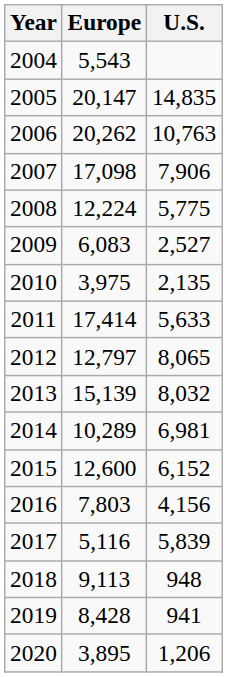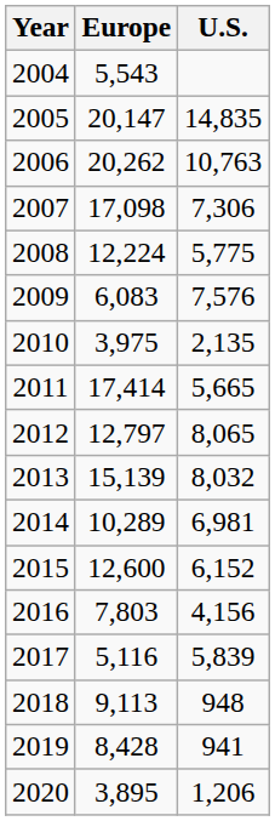2007 | U.S.: 7,906 -> 7,306
2009 | U.S.: 2,527 -> 7,576
2011 | U.S.: 5,633 -> 5,665
